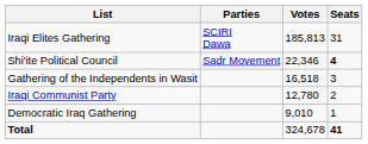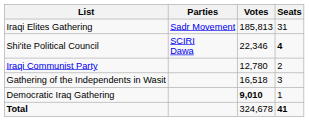Iraqi Elites Gathering | Parties: SCIRI Dawa -> Sadr Movement
Shi'ite Political Council | Parties: Sadr Movement -> SCIRI Dawa
rows swapped: Gathering of the Independents in Wasit <-> Iraqi Communist Party
Democratic Iraq Gathering | Votes: normal -> bold
